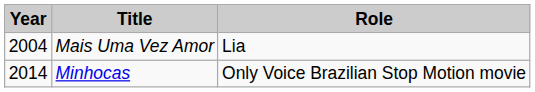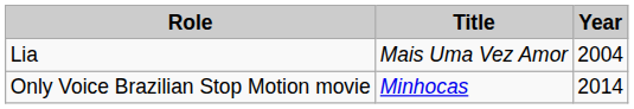columns swapped: Year <-> Role
